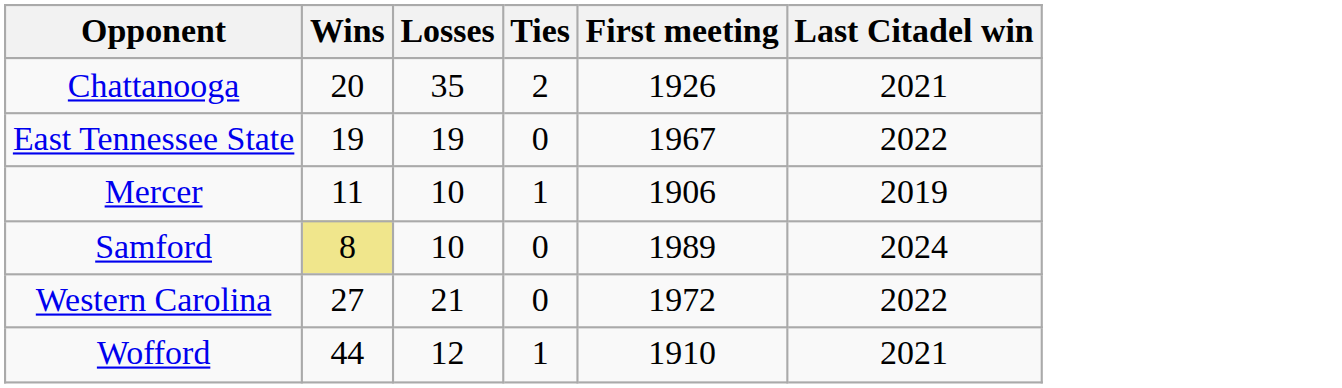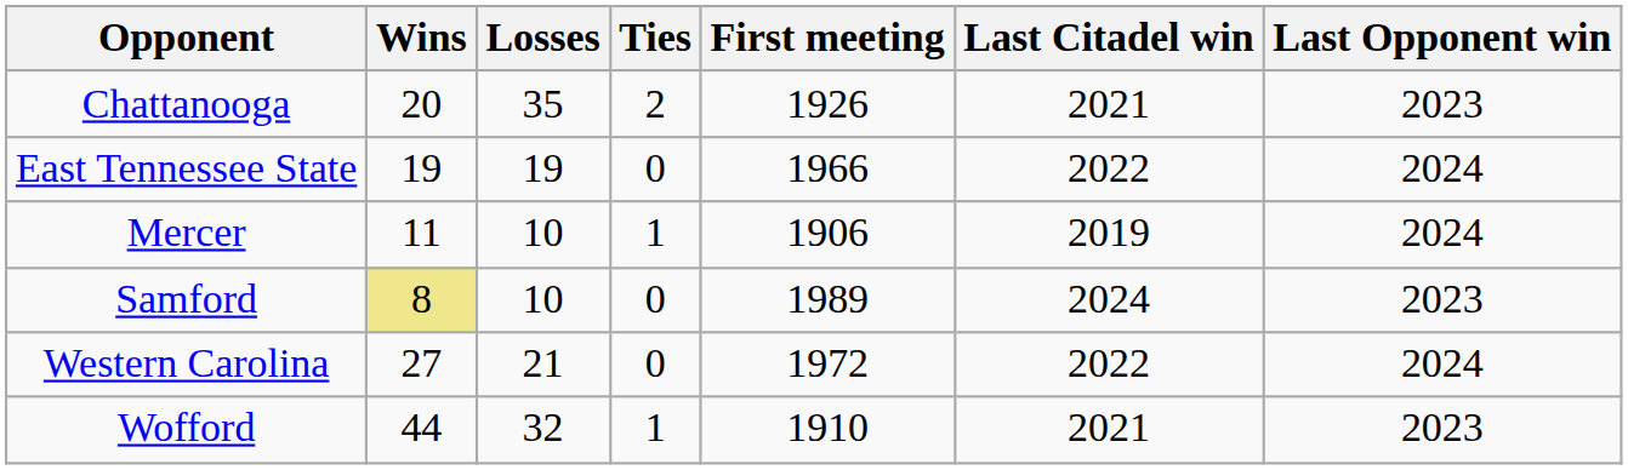+ column: Last Opponent win | 2023 | 2024 | 2024 | 2023 | 2024 | 2023
East Tennessee State | First meeting: 1967 -> 1966
Wofford | Losses: 12 -> 32
